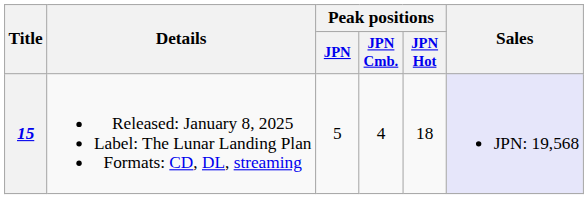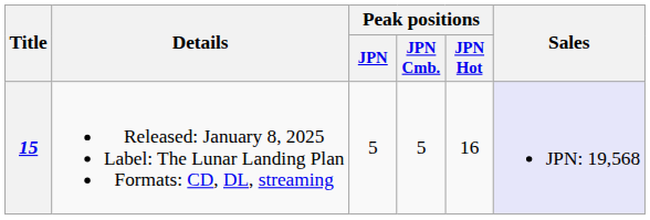15 | Peak positions / JPN Cmb.: 4 -> 5
15 | Peak positions / JPN Hot: 18 -> 16
